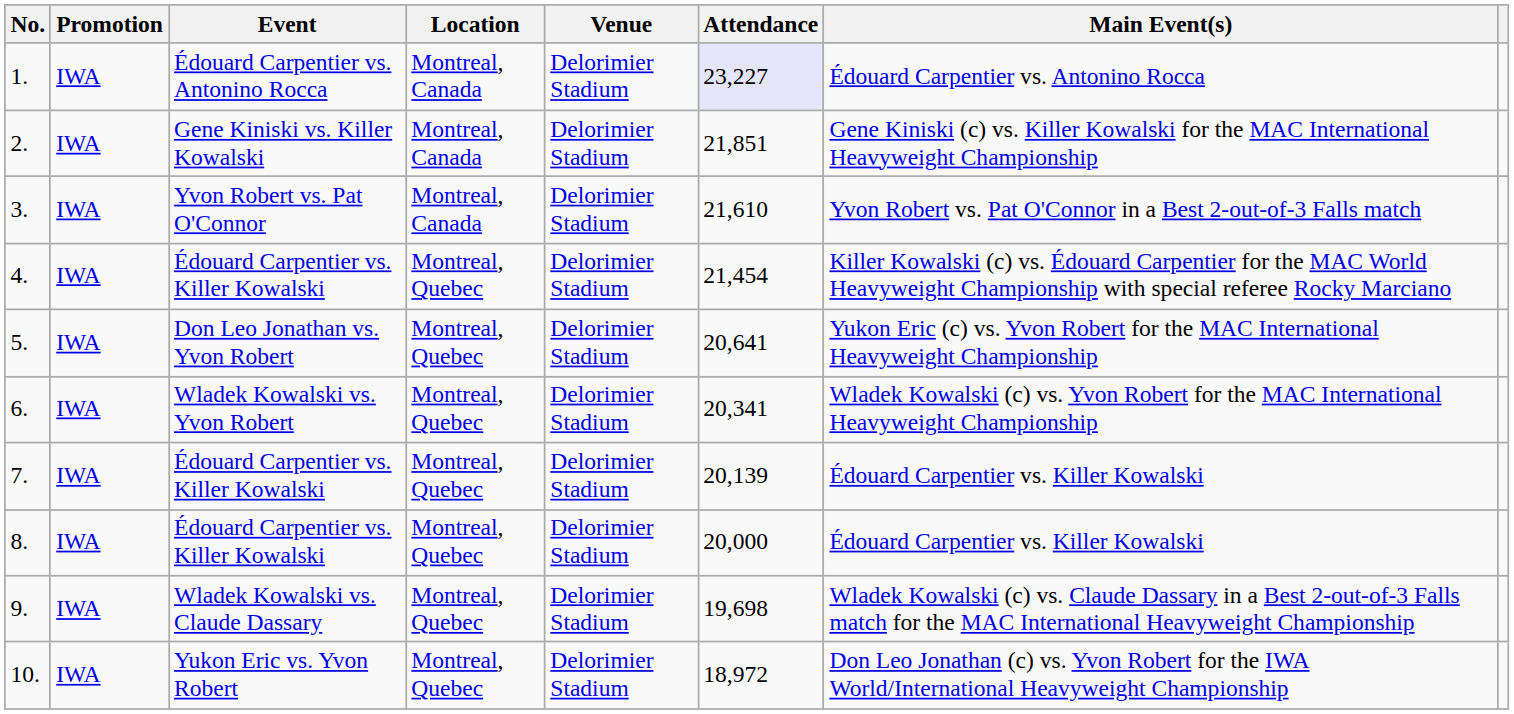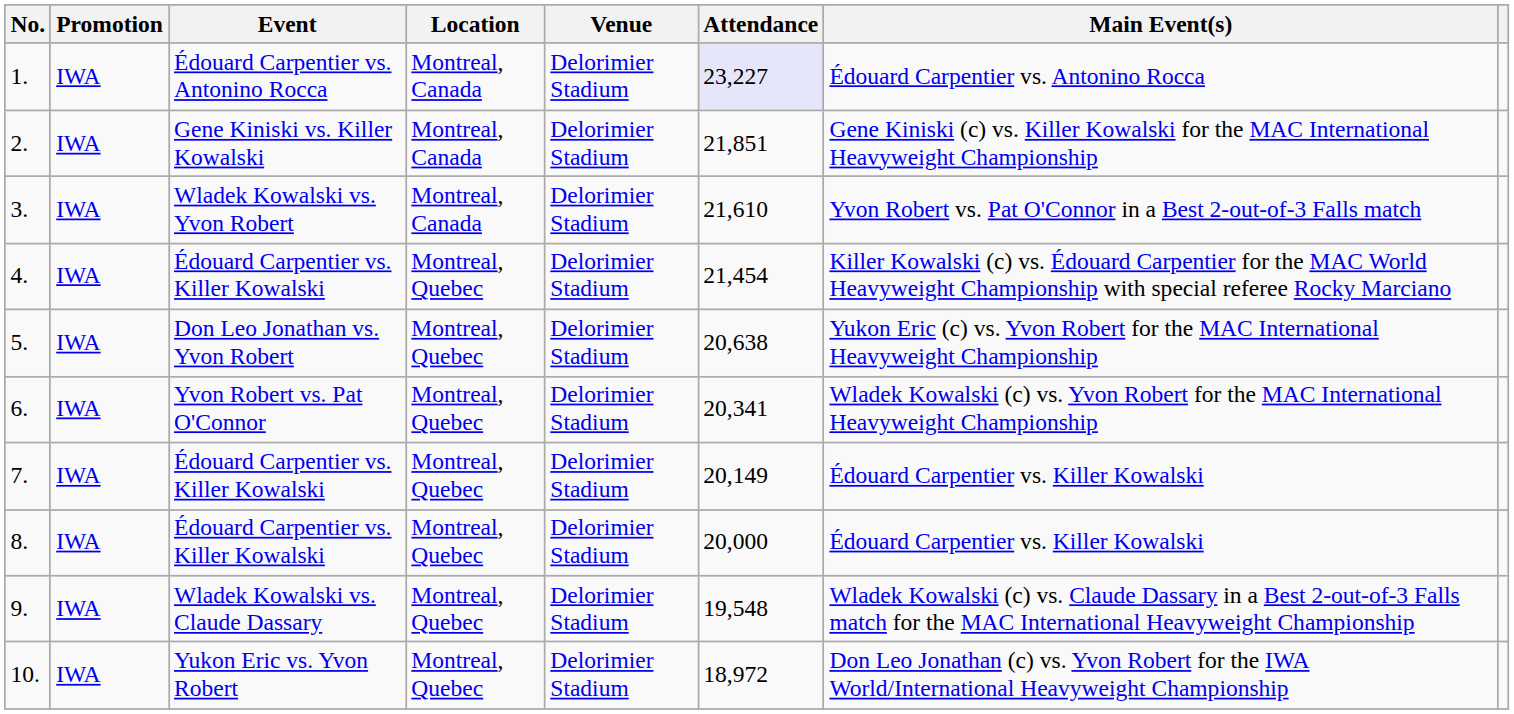3. | Event: Yvon Robert vs. Pat O'Connor -> Wladek Kowalski vs. Yvon Robert
5. | Attendance: 20,641 -> 20,638
6. | Event: Wladek Kowalski vs. Yvon Robert -> Yvon Robert vs. Pat O'Connor
7. | Attendance: 20,139 -> 20,149
9. | Attendance: 19,698 -> 19,548
